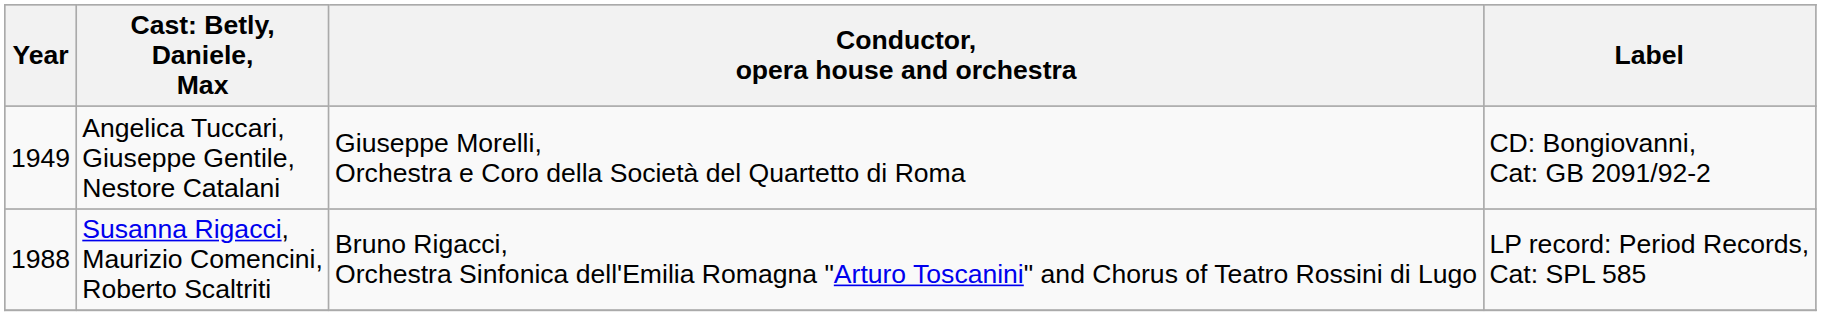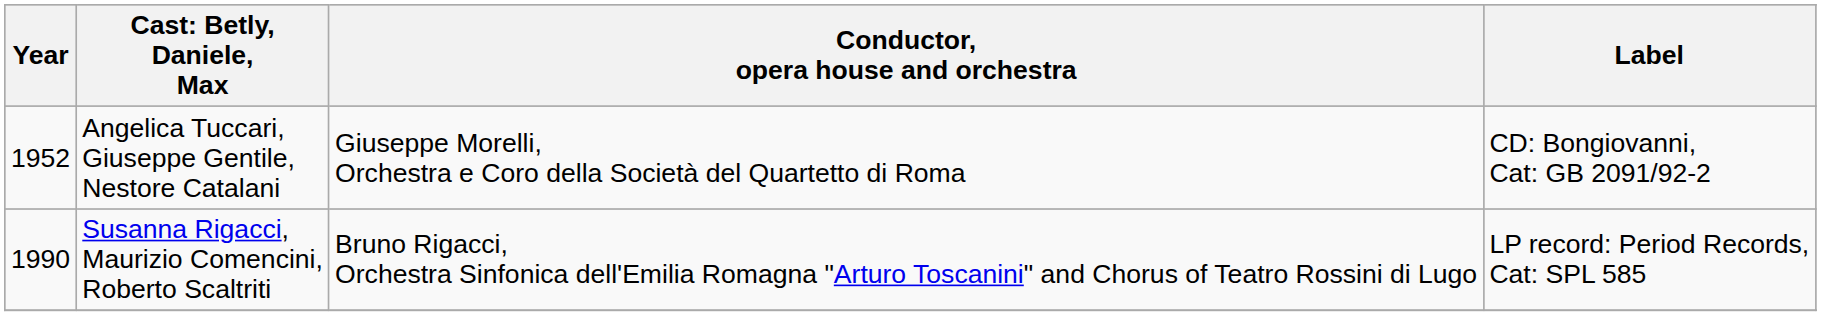Angelica Tuccari, Giuseppe Gentile, Nestore Catalani | Year: 1949 -> 1952
Susanna Rigacci, Maurizio Comencini, Roberto Scaltriti | Year: 1988 -> 1990
